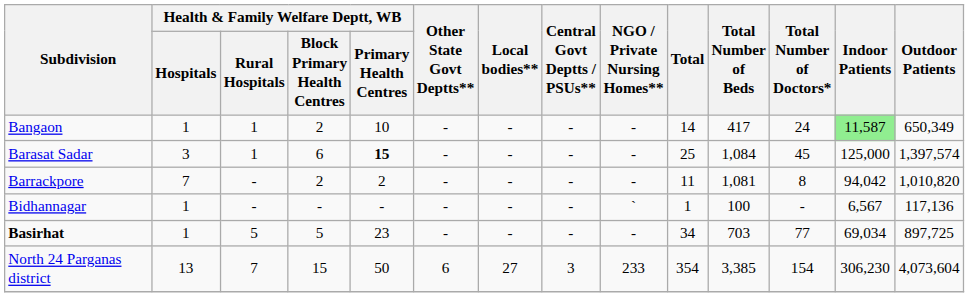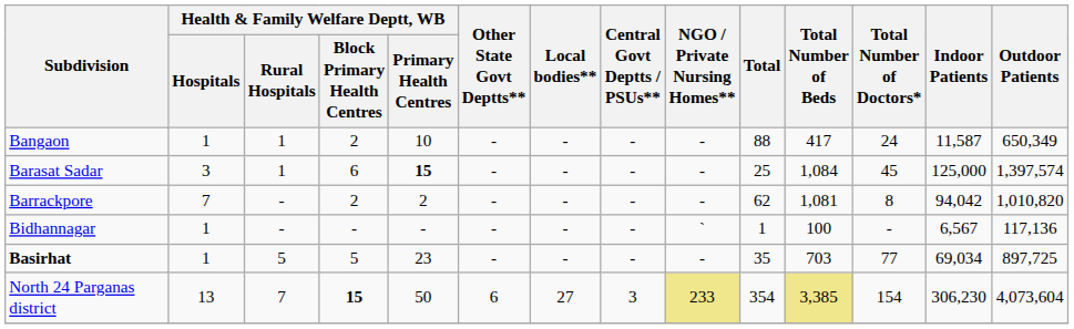Bangaon | Total: 14 -> 88
Bangaon | Indoor Patients: lightgreen background -> no background
Barrackpore | Total: 11 -> 62
Basirhat | Total: 34 -> 35
North 24 Parganas district | column 4: normal -> bold
North 24 Parganas district | NGO / Private Nursing Homes**: no background -> khaki background
North 24 Parganas district | Total Number of Beds: no background -> khaki background
